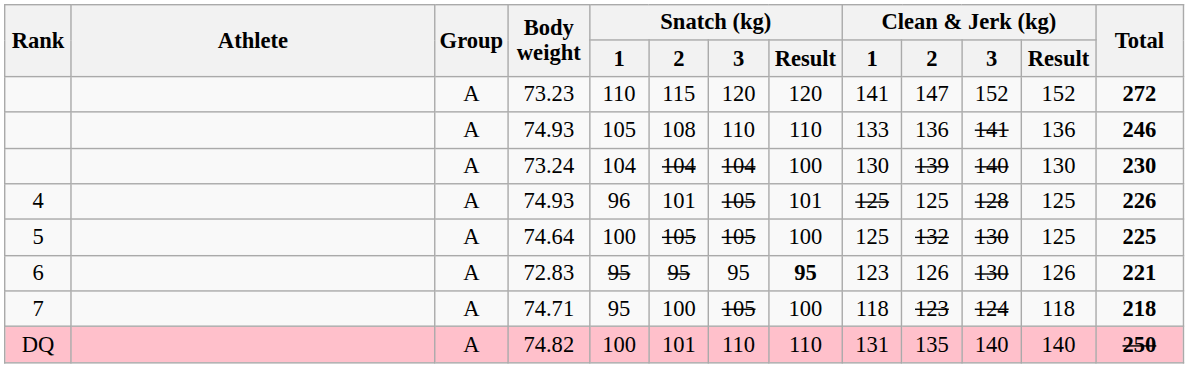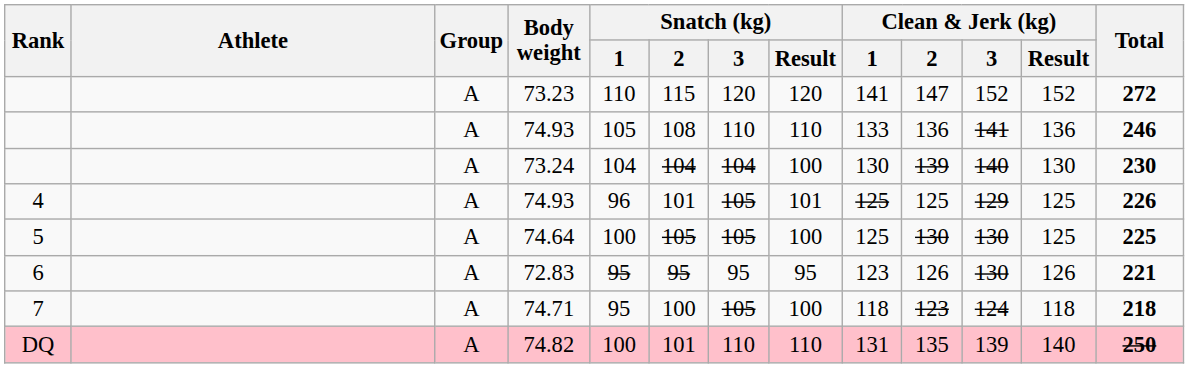4 / 74.93 | Clean & Jerk (kg) / 3: 128 -> 129
74.64 | Clean & Jerk (kg) / 2: 132 -> 130
72.83 | Snatch (kg) / Result: bold -> normal
74.82 | Clean & Jerk (kg) / 3: 140 -> 139
